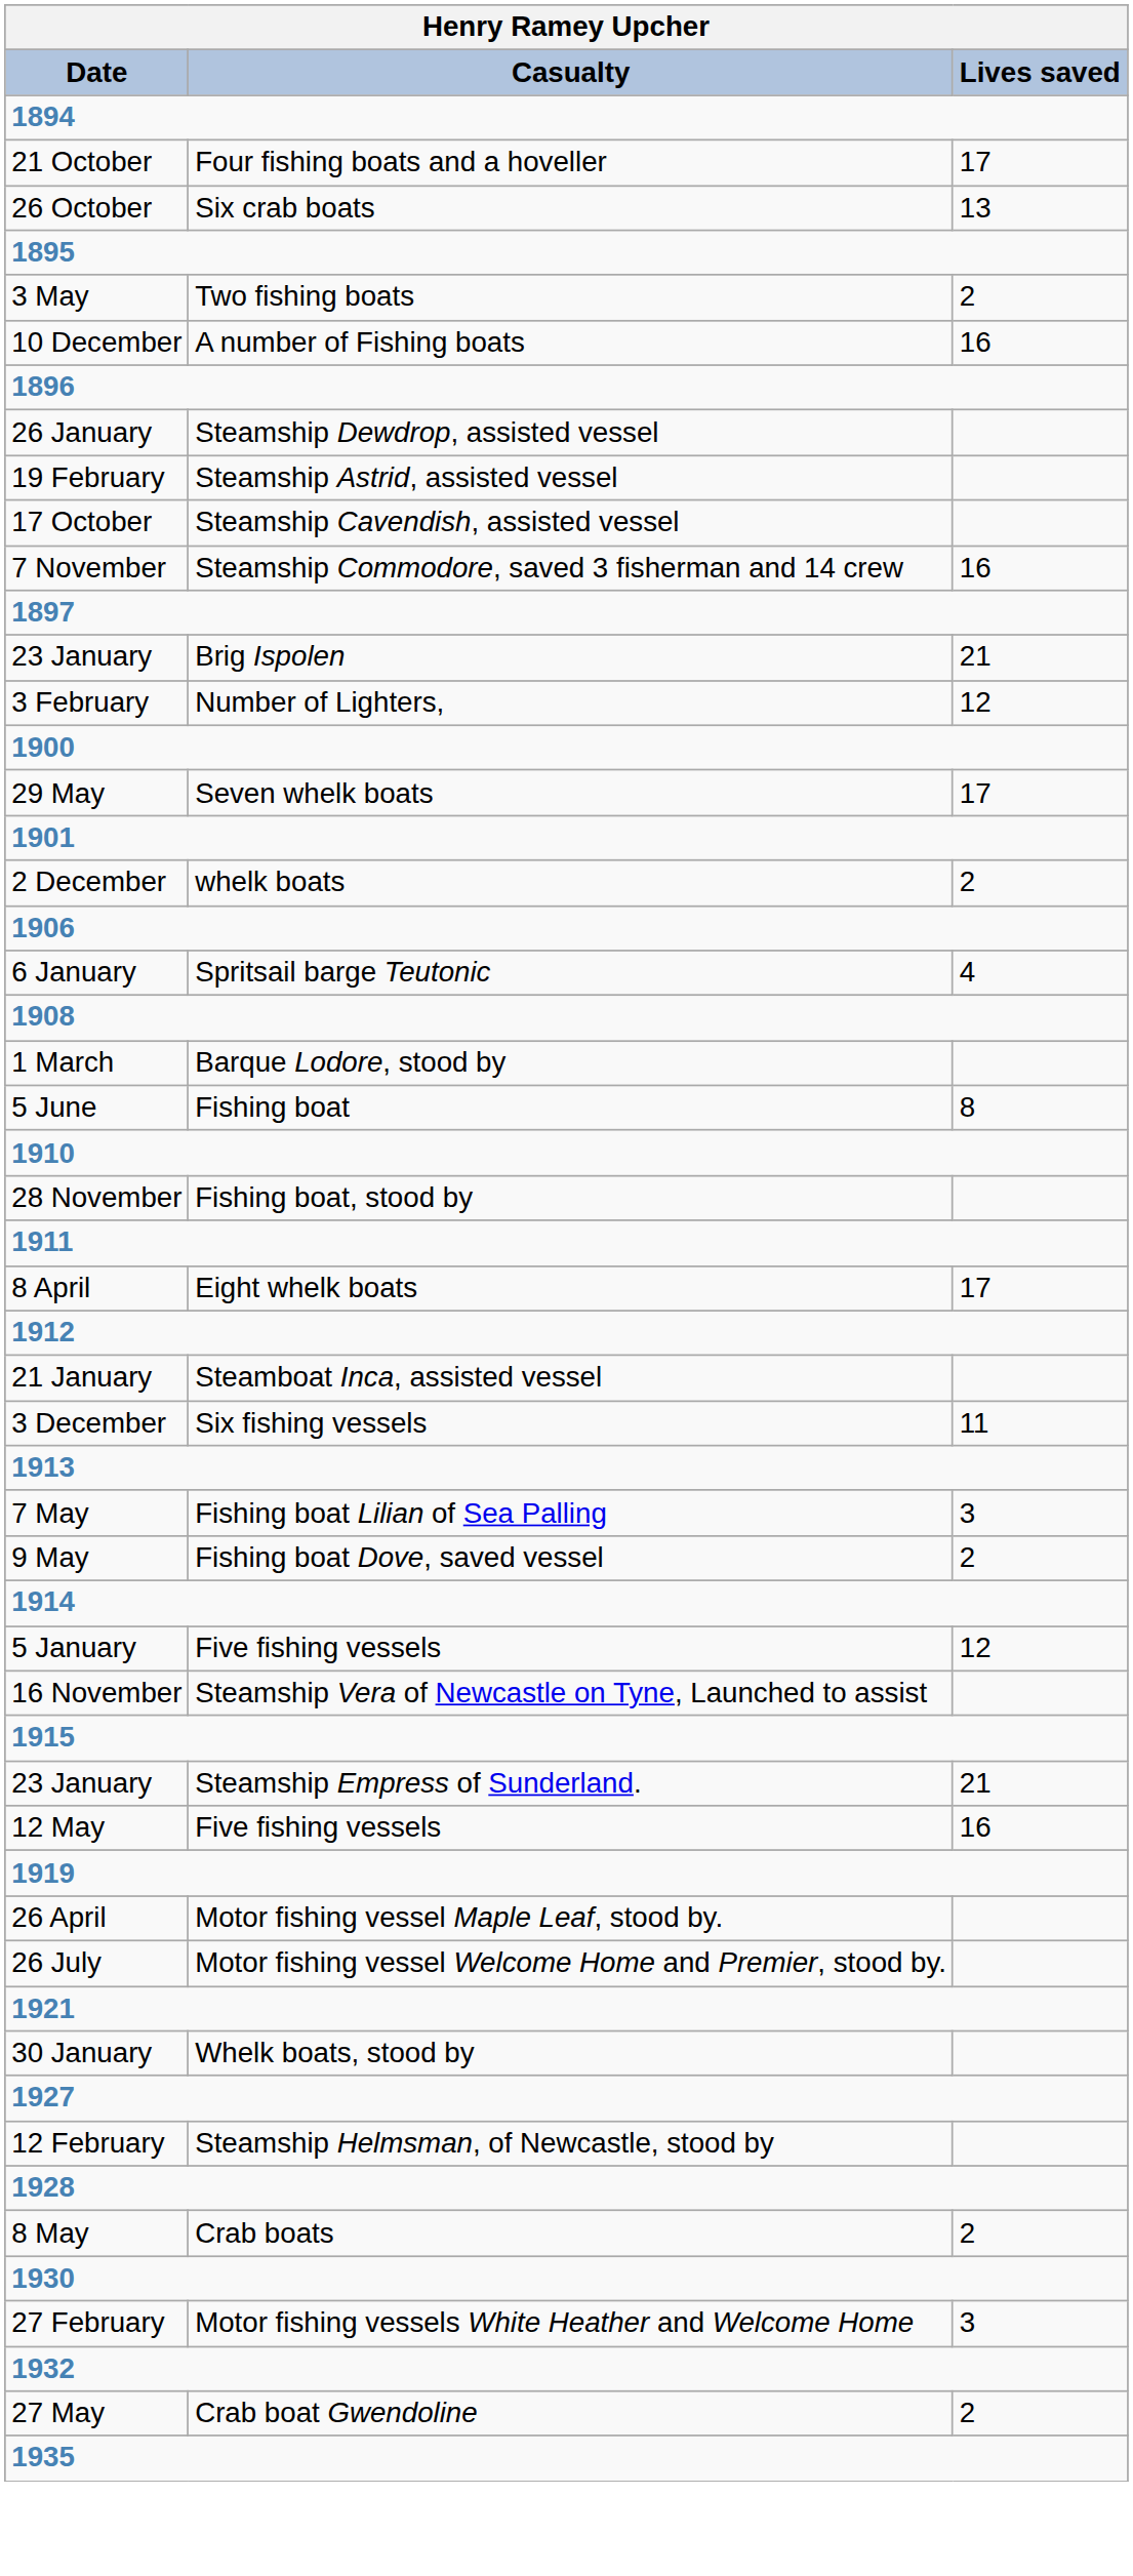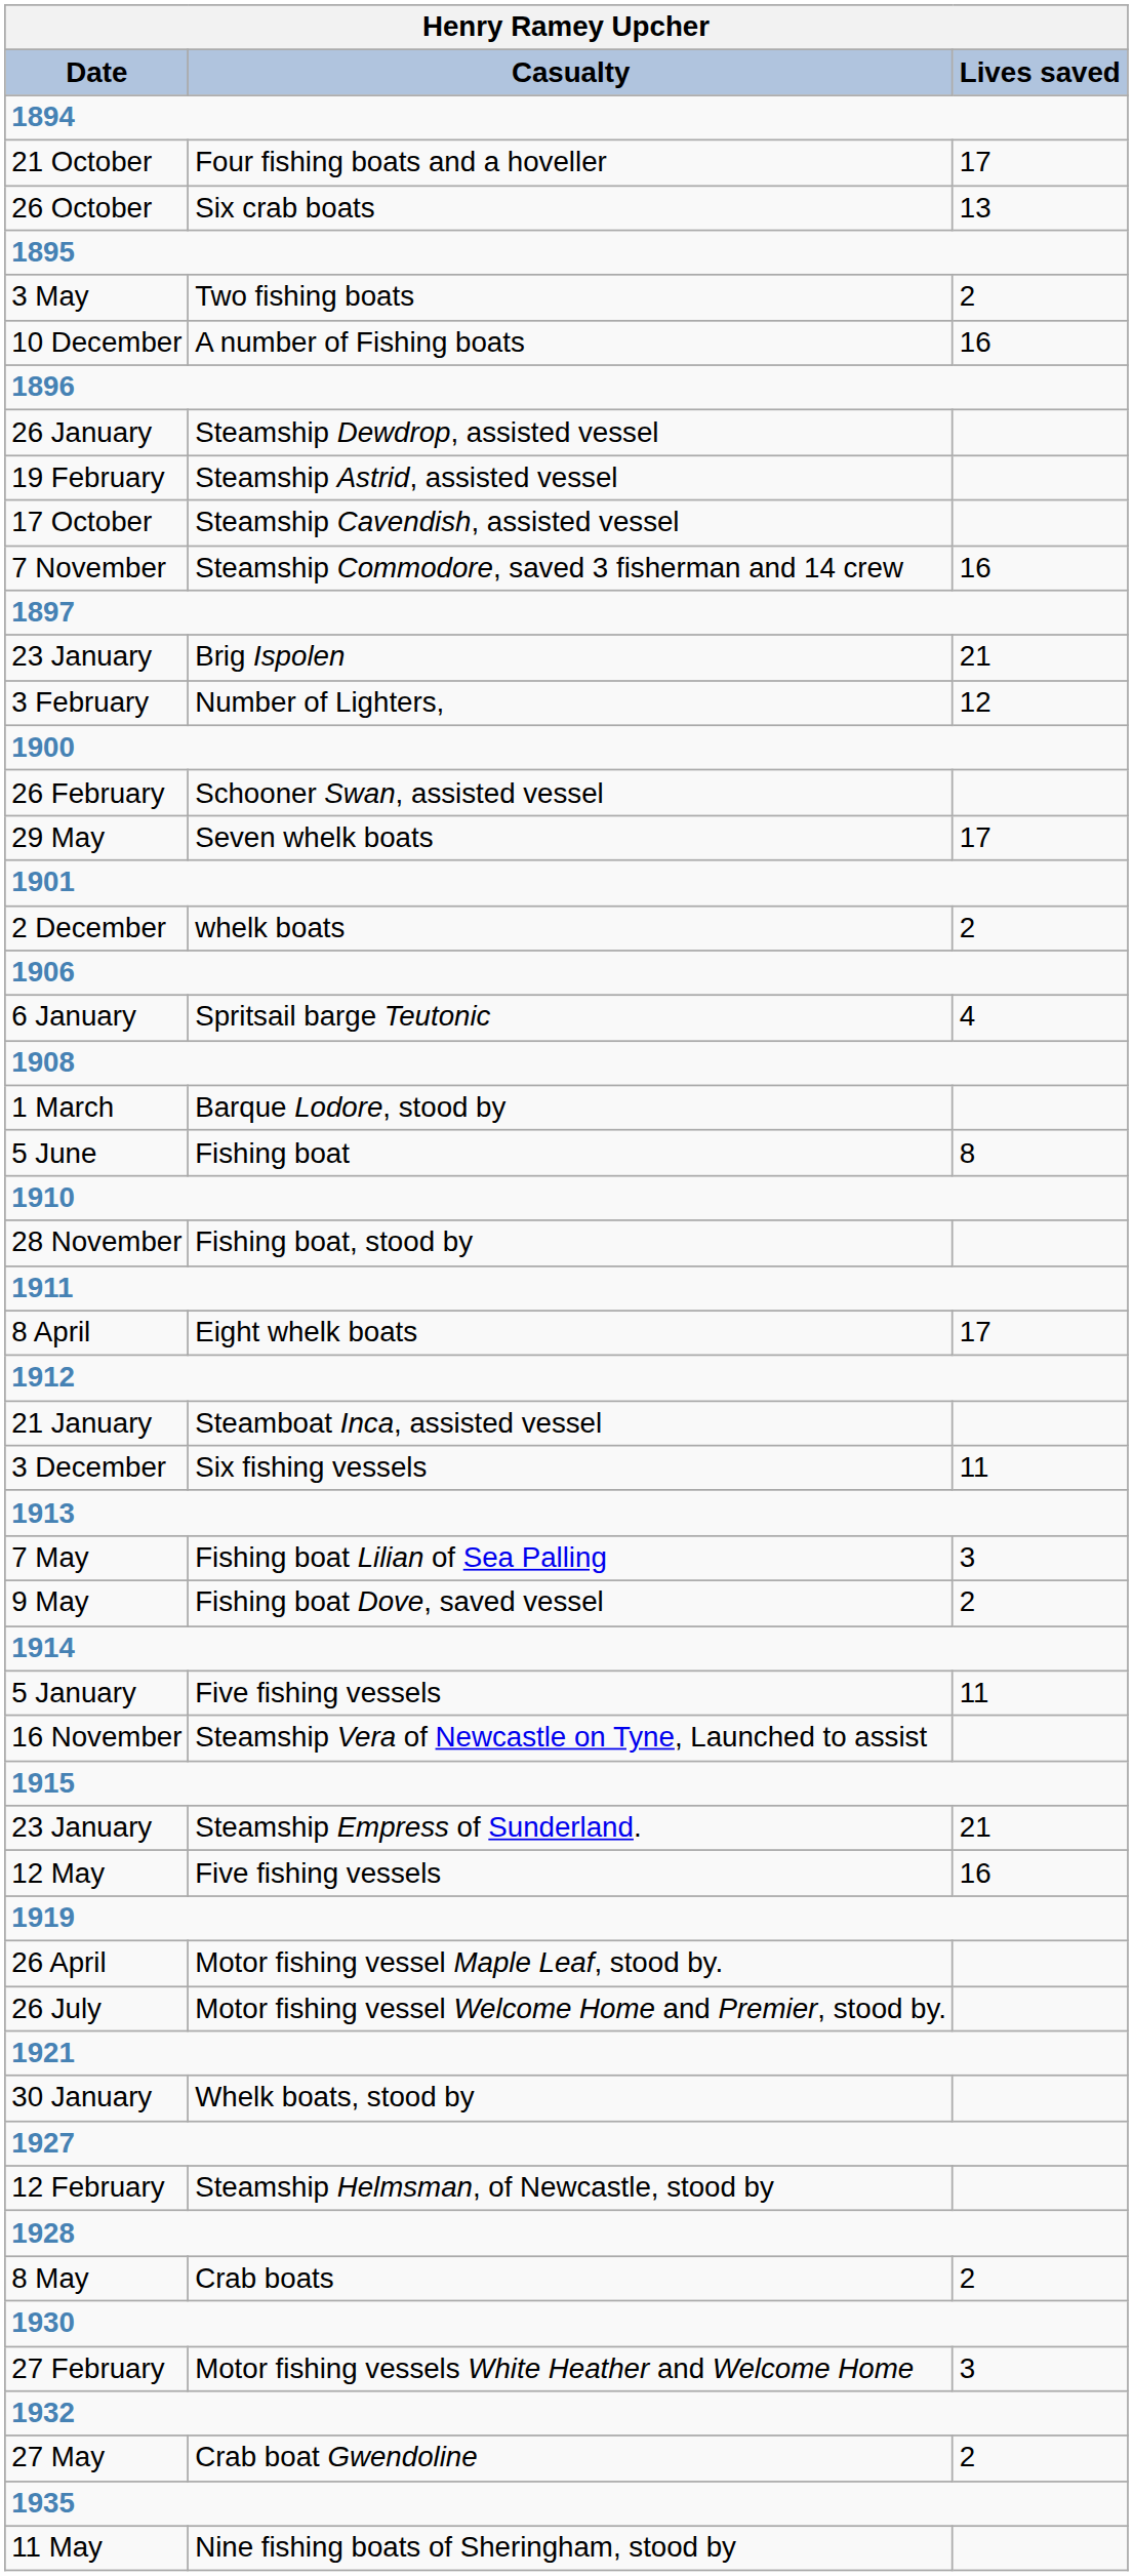+ row: 26 February | Schooner Swan, assisted vessel
5 January | Lives saved: 12 -> 11
+ row: 11 May | Nine fishing boats of Sheringham, stood by
